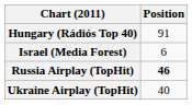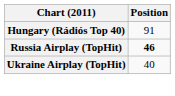- row: Israel (Media Forest) | 6
